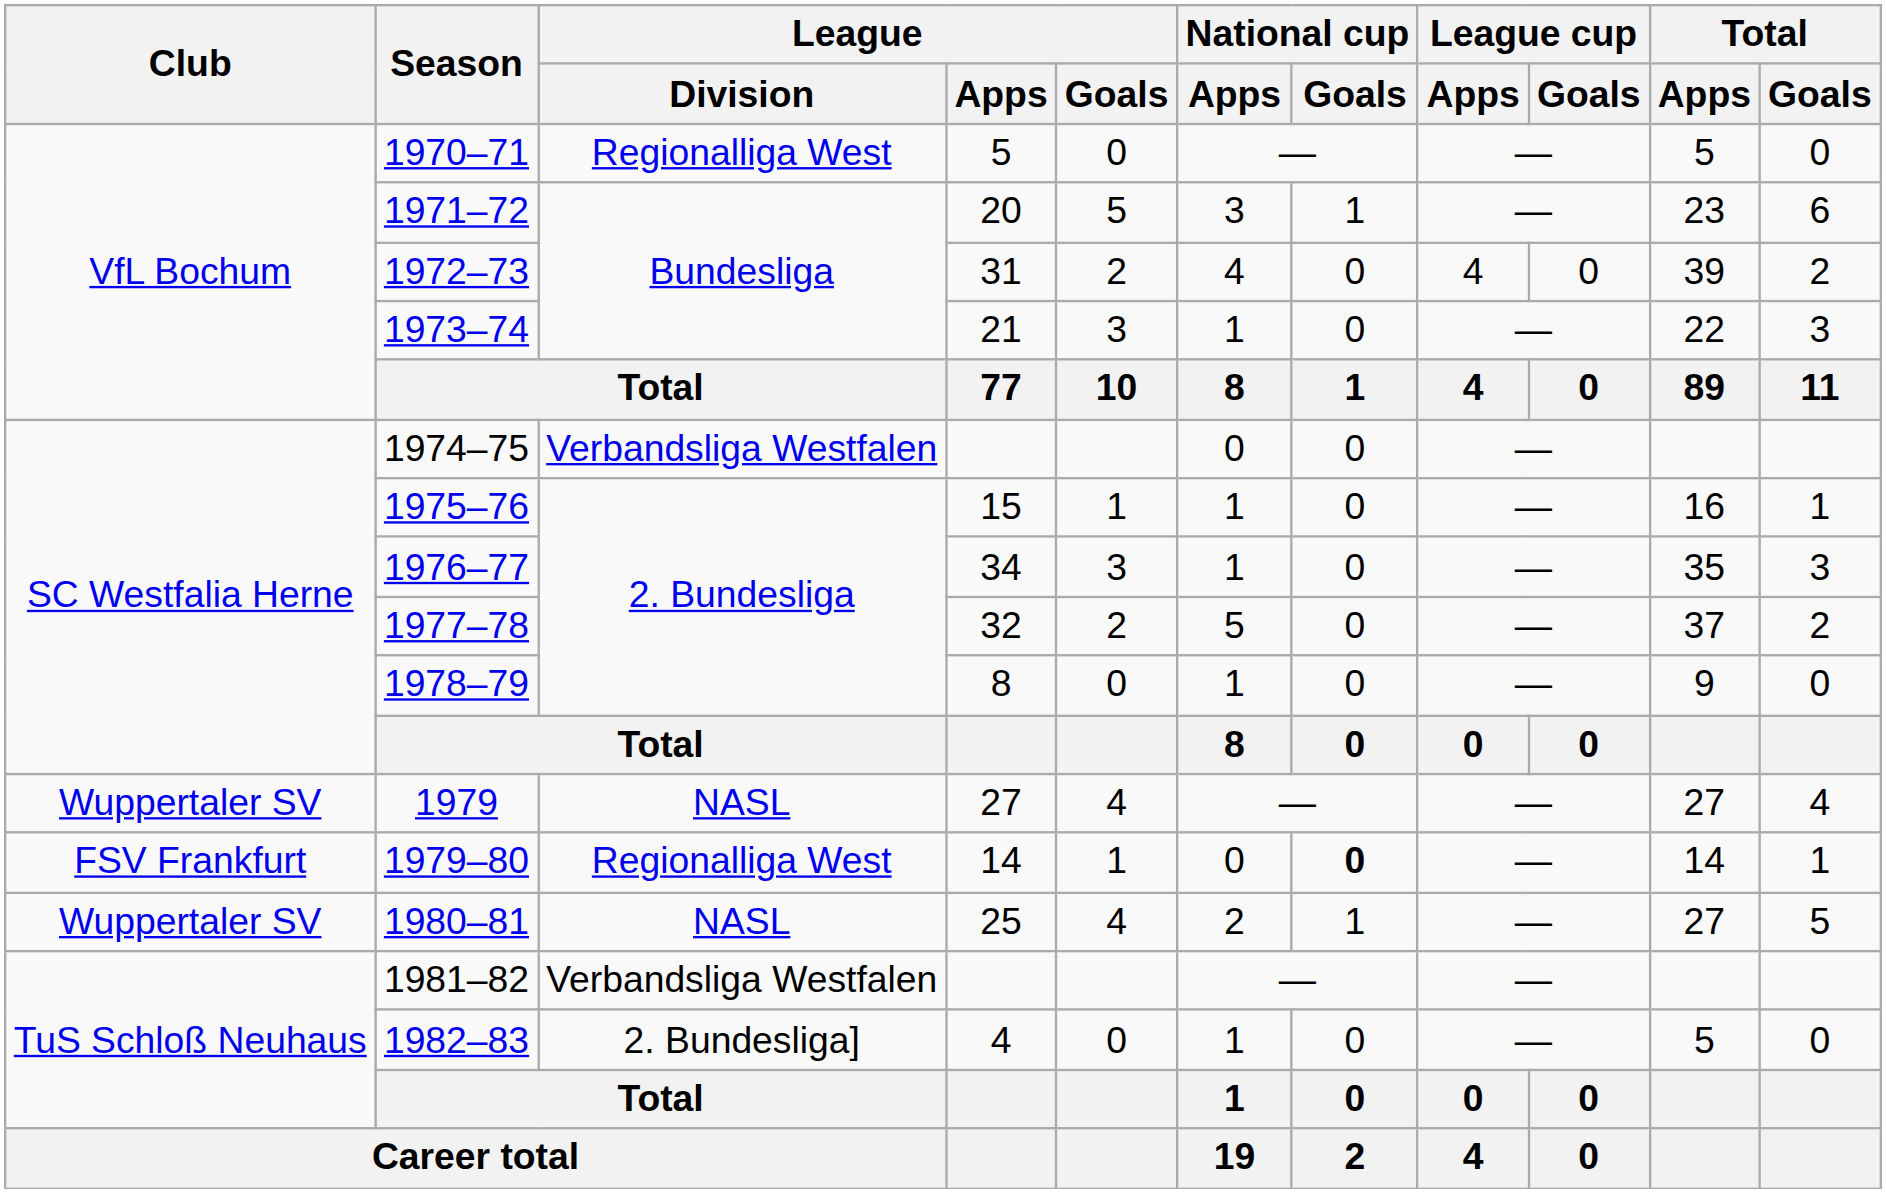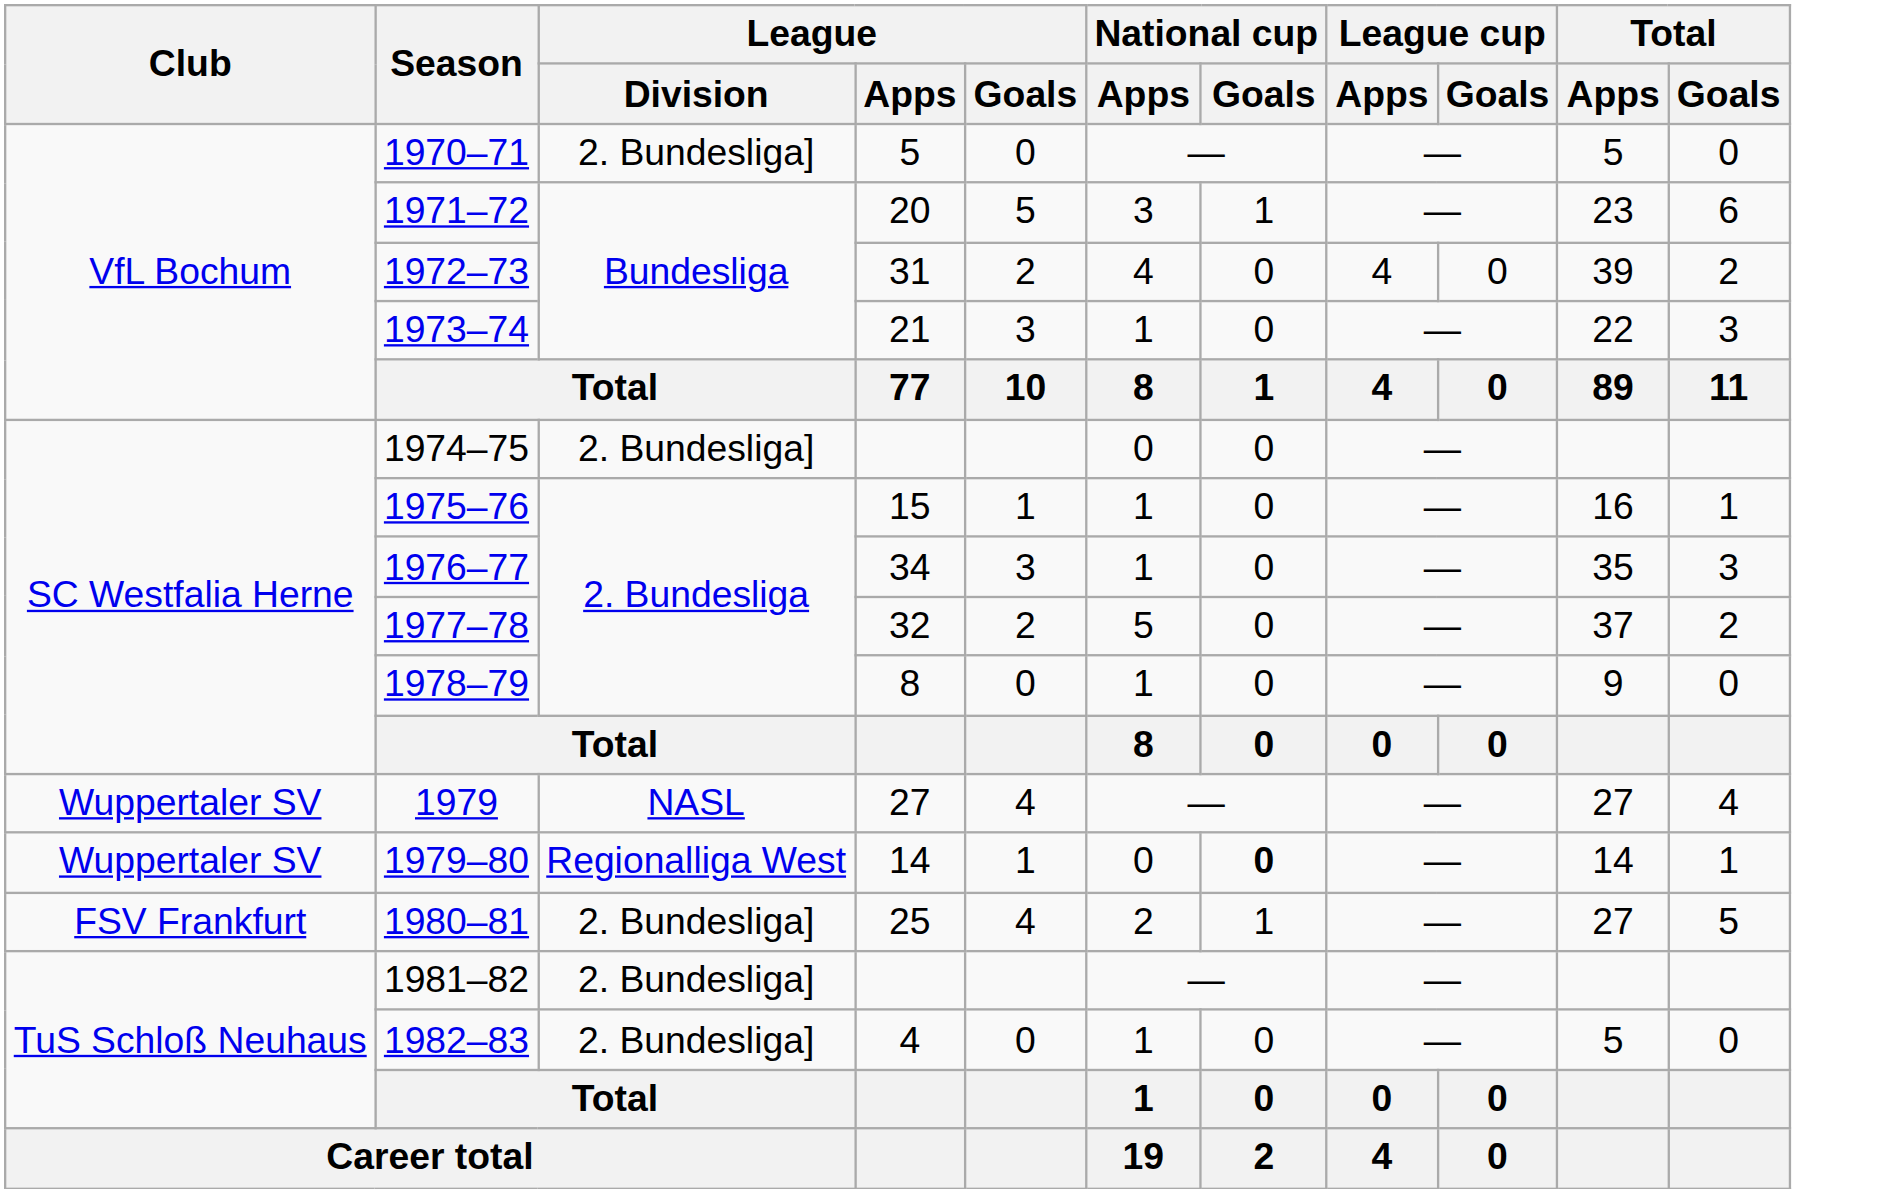1970–71 | League / Division: Regionalliga West -> 2. Bundesliga]
1974–75 | League / Division: Verbandsliga Westfalen -> 2. Bundesliga]
1979–80 | Club: FSV Frankfurt -> Wuppertaler SV
1980–81 | Club: Wuppertaler SV -> FSV Frankfurt
1980–81 | League / Division: NASL -> 2. Bundesliga]
1981–82 | League / Division: Verbandsliga Westfalen -> 2. Bundesliga]
